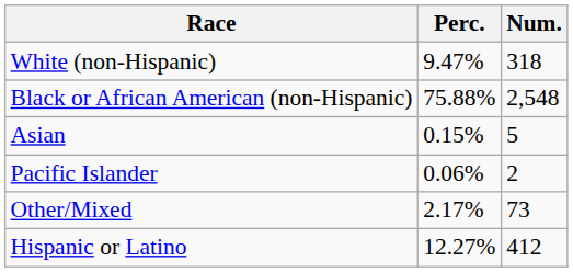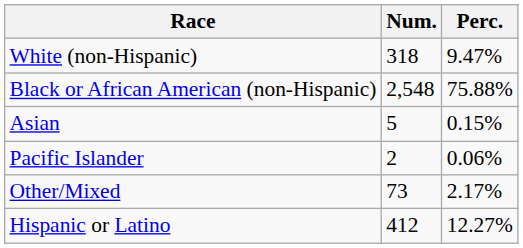columns swapped: Num. <-> Perc.
